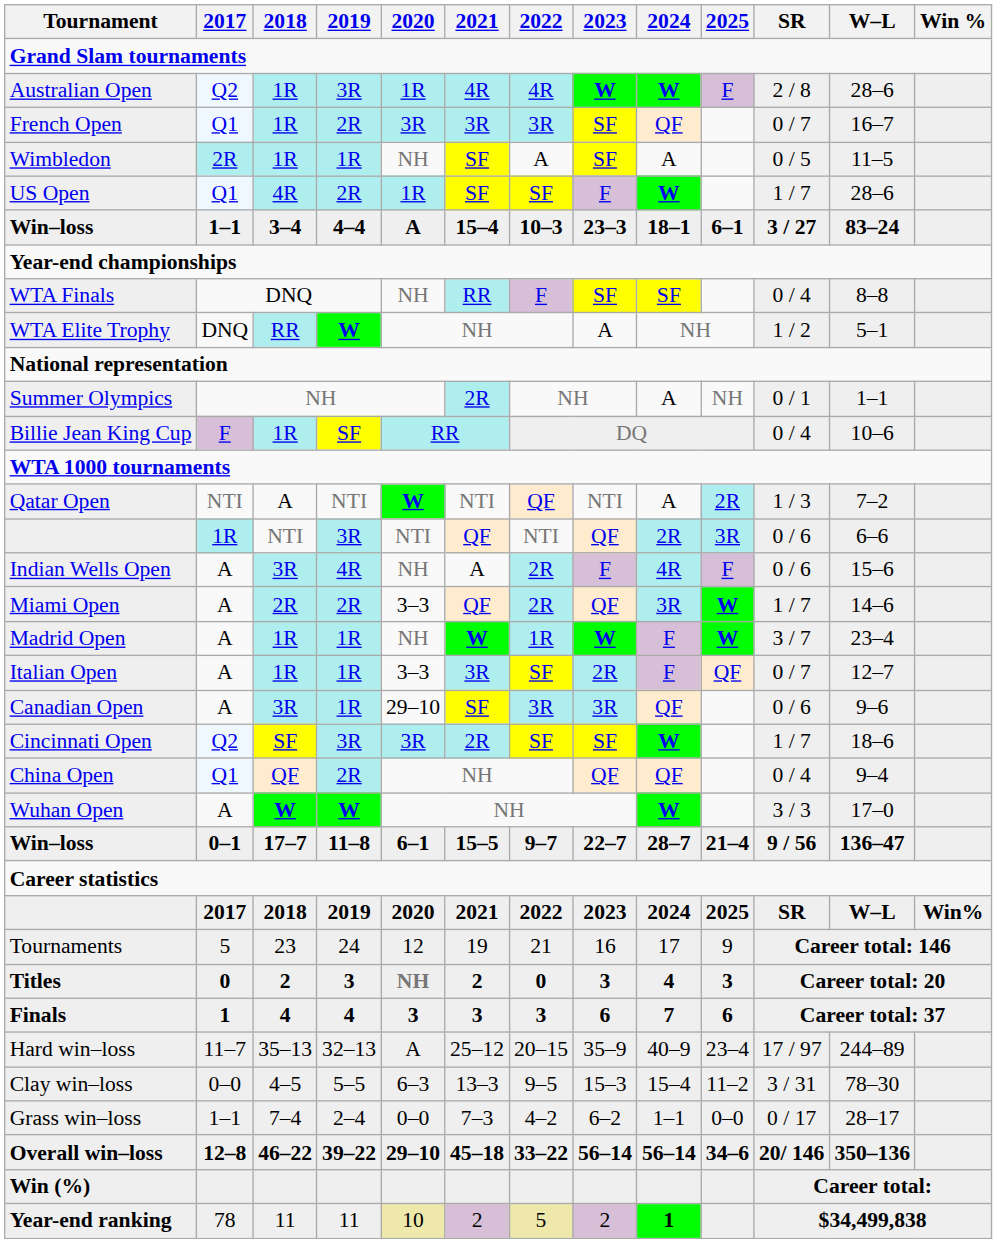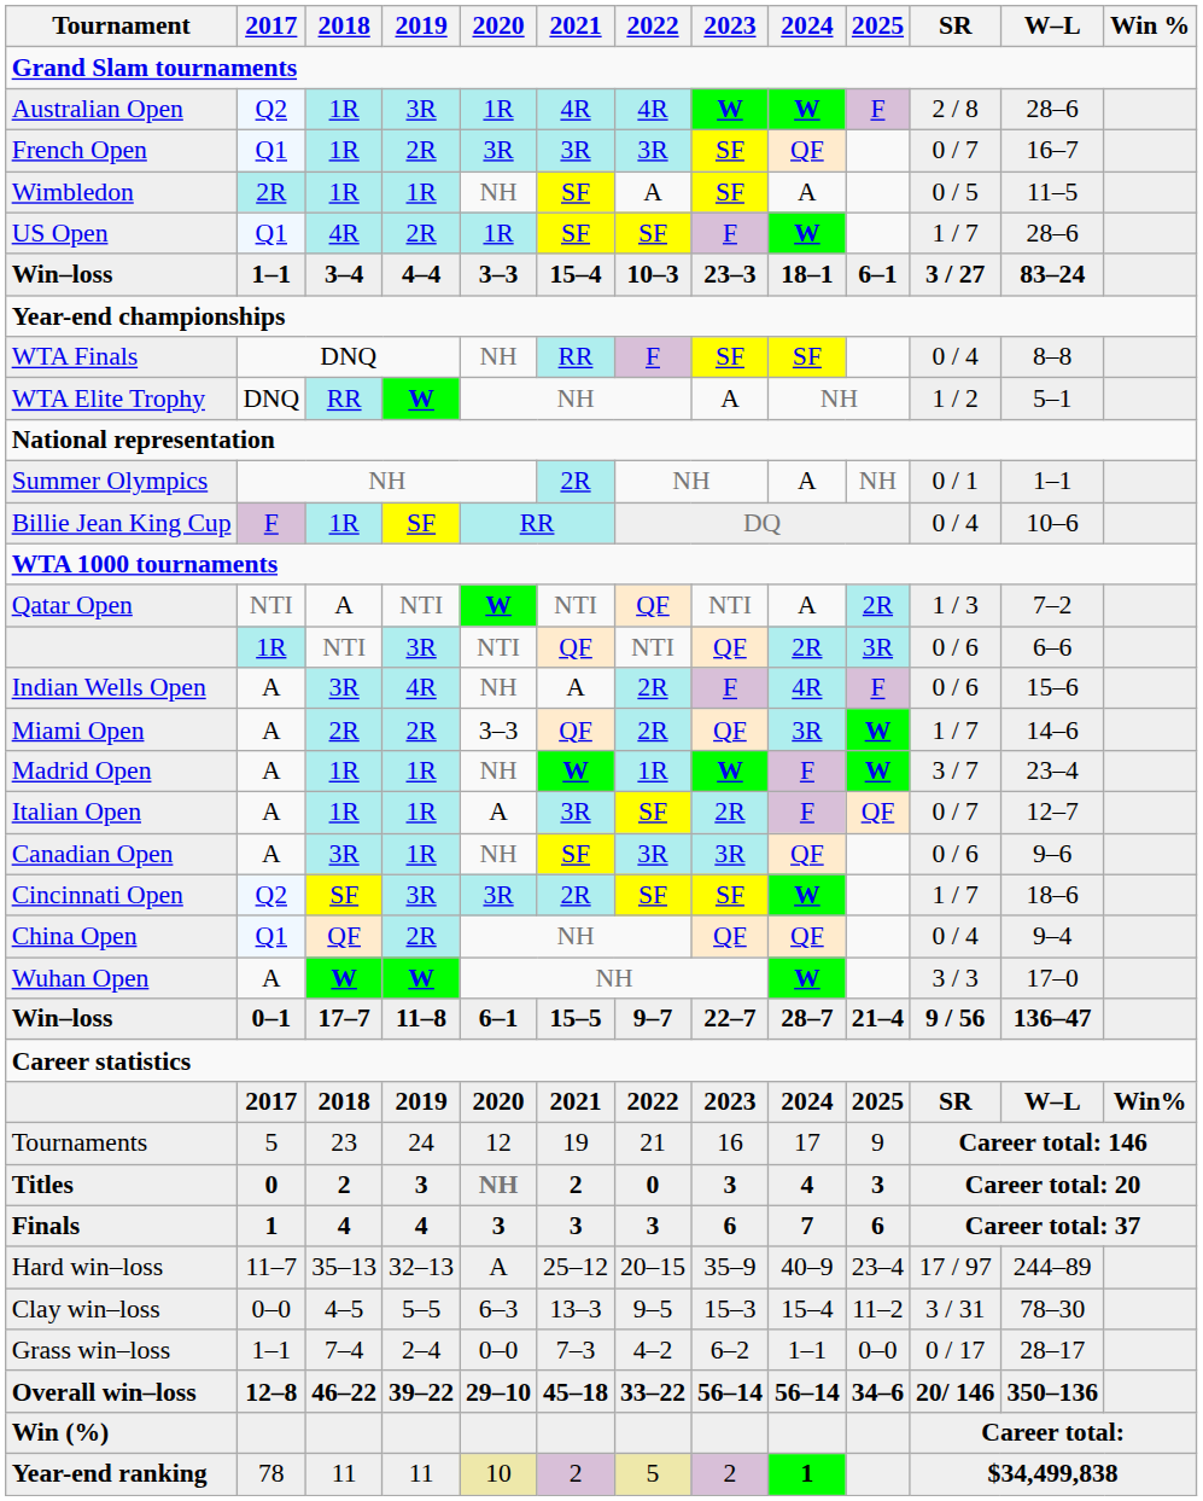Win–loss / 3–4 | 2020: A -> 3–3
Italian Open | 2020: 3–3 -> A
Canadian Open | 2020: 29–10 -> NH
